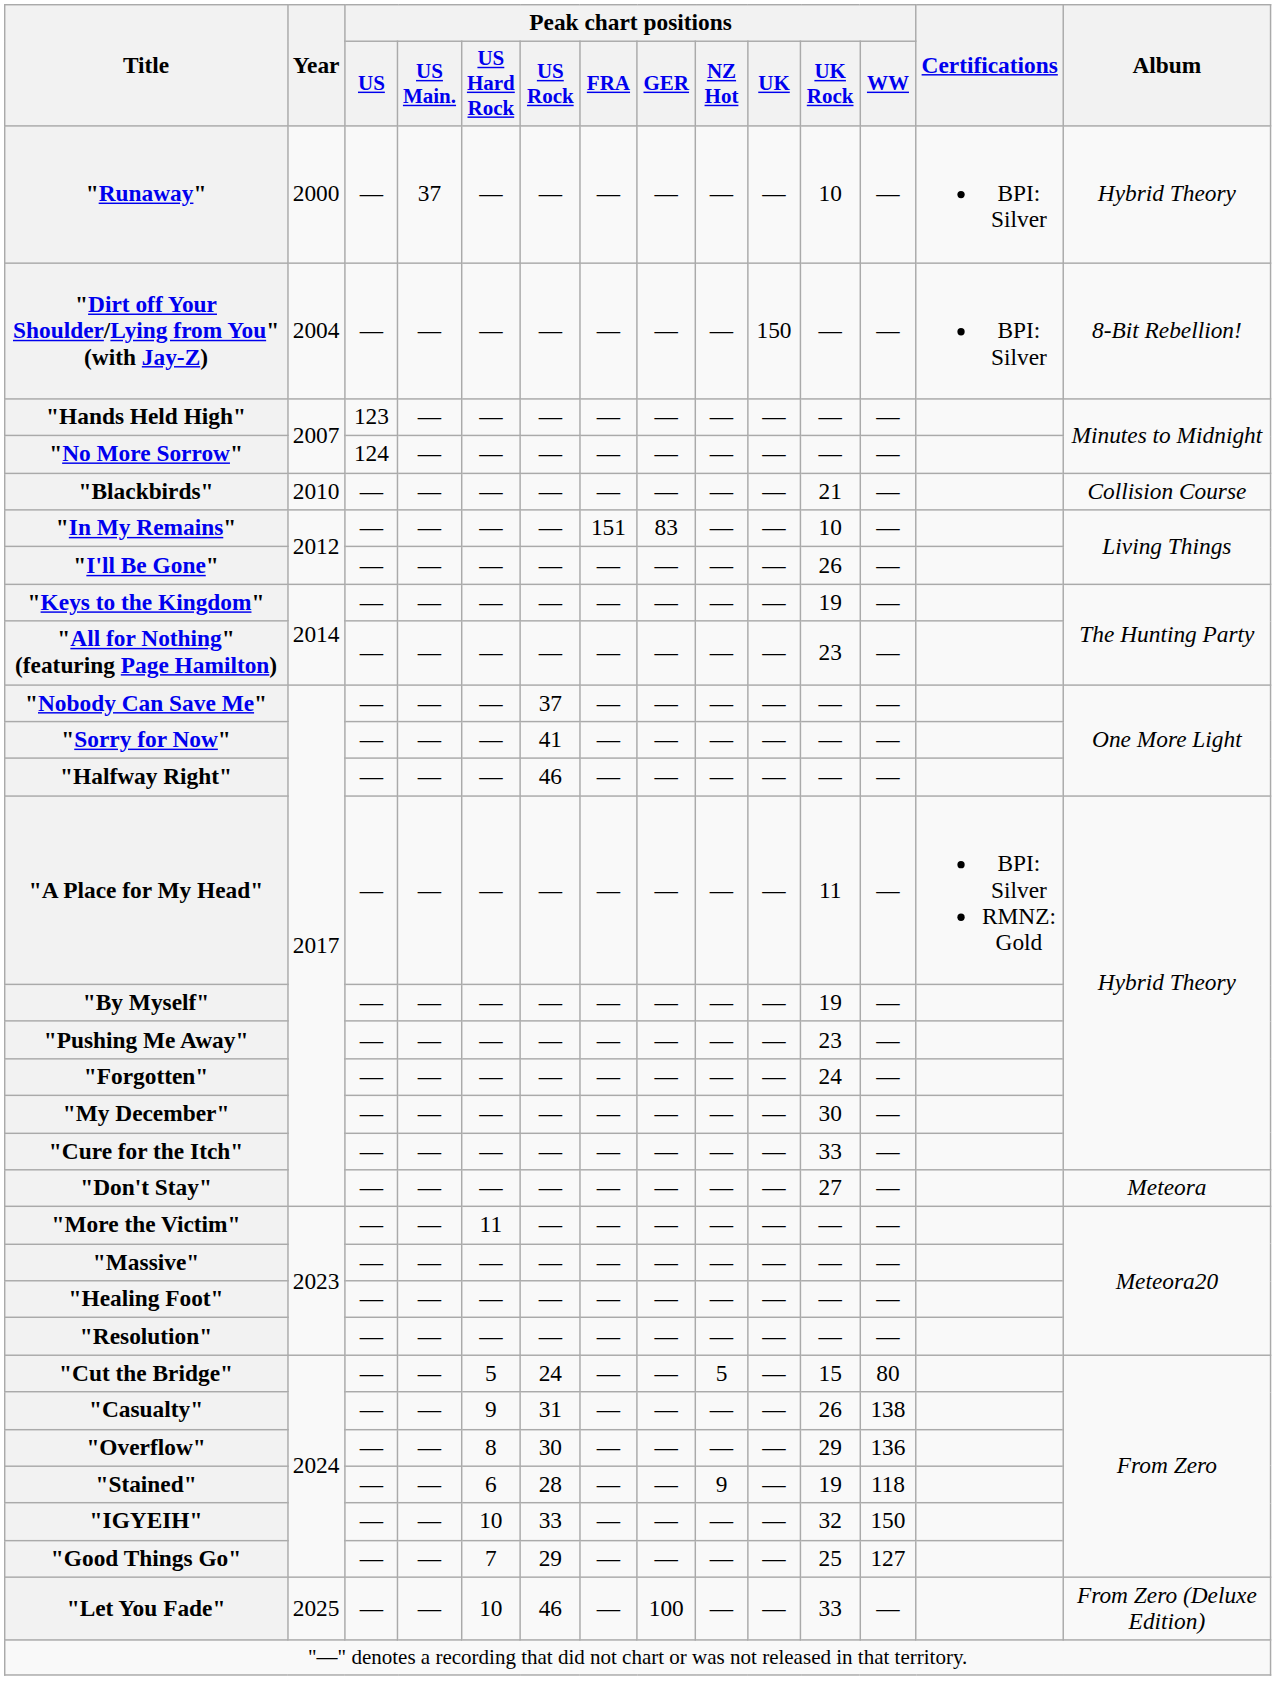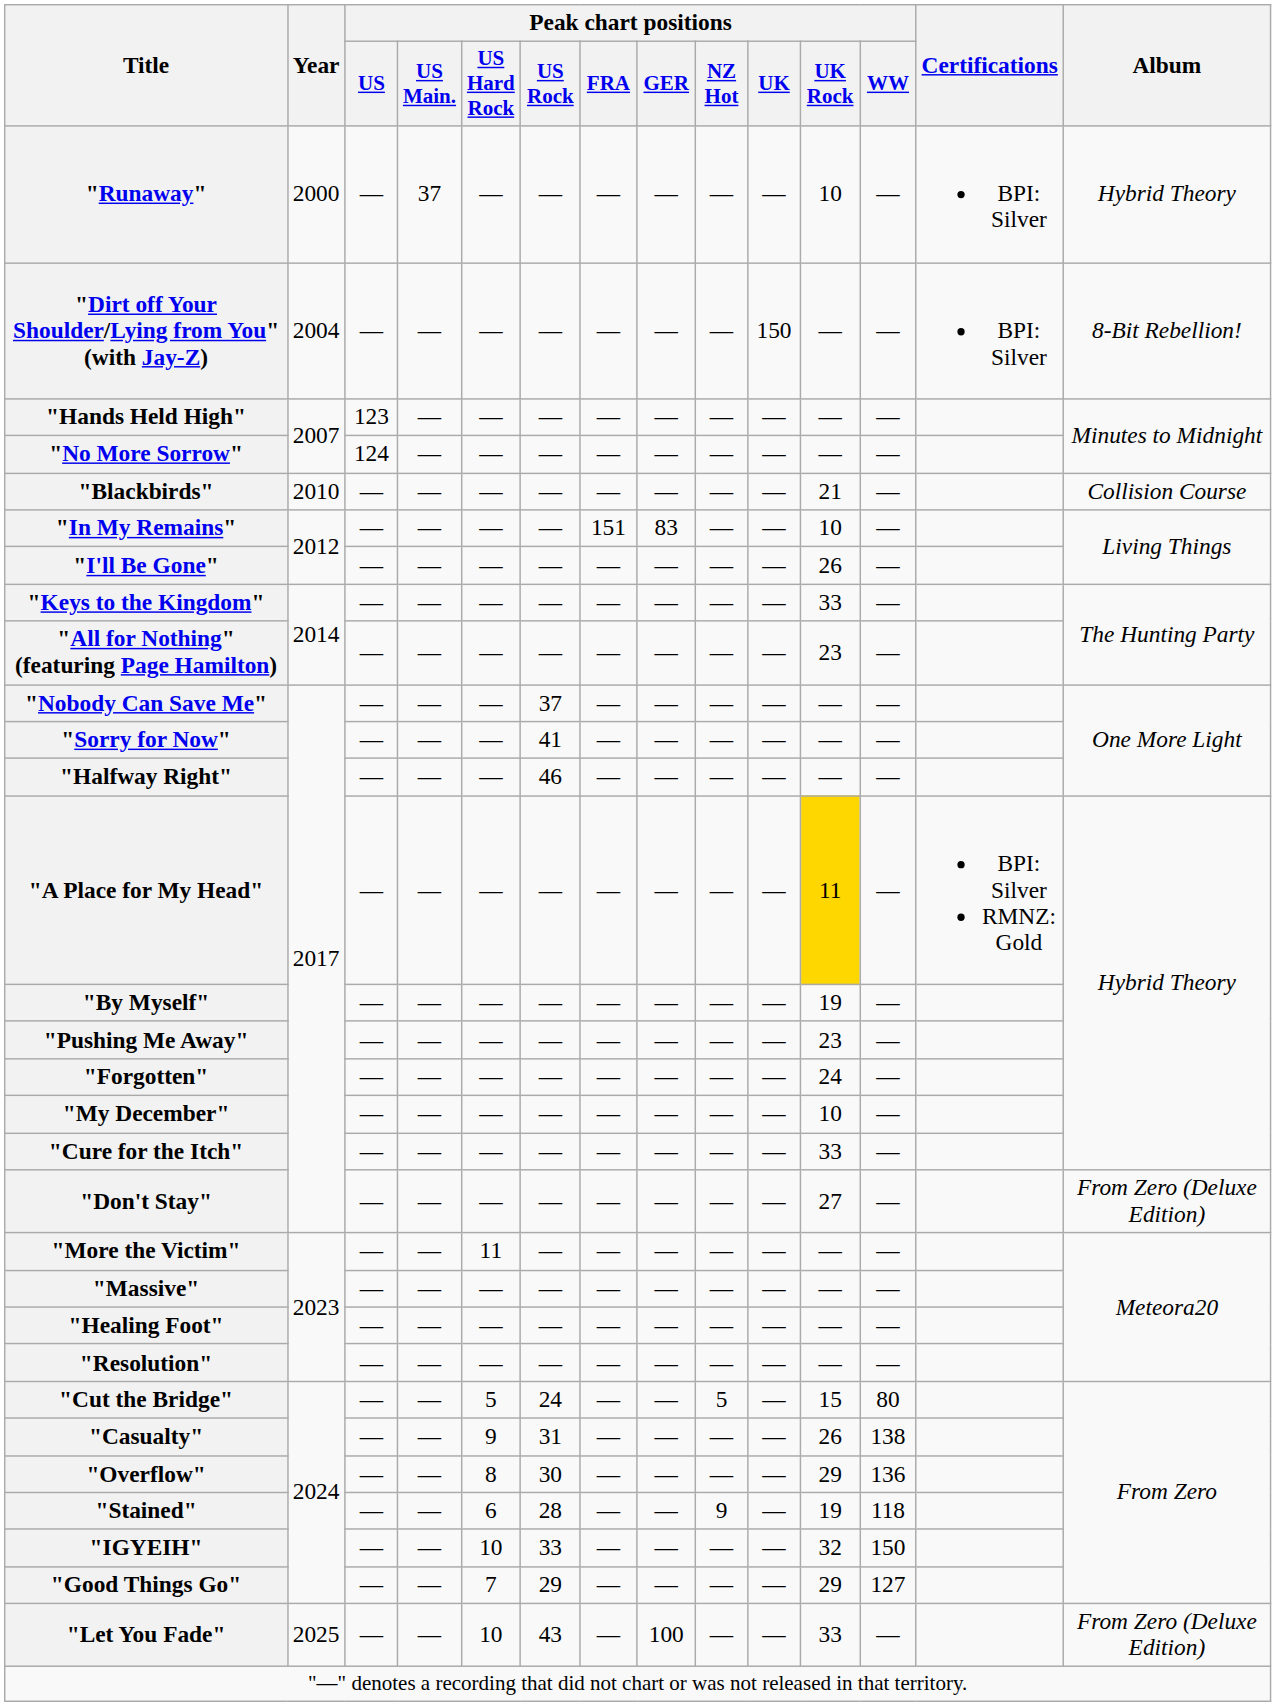"Keys to the Kingdom" | Peak chart positions / UK Rock: 19 -> 33
"A Place for My Head" | Peak chart positions / UK Rock: no background -> gold background
"My December" | Peak chart positions / UK Rock: 30 -> 10
"Don't Stay" | Album: Meteora -> From Zero (Deluxe Edition)
"Good Things Go" | Peak chart positions / UK Rock: 25 -> 29
"Let You Fade" | Peak chart positions / US Rock: 46 -> 43
